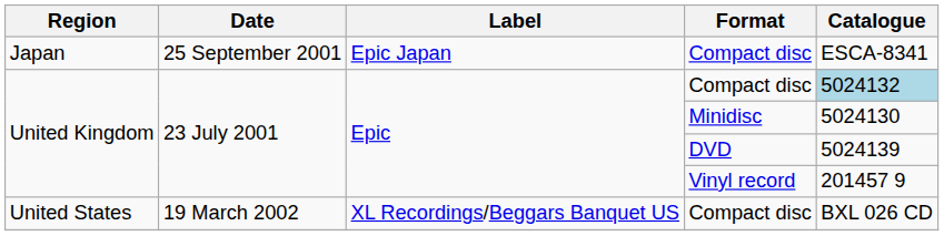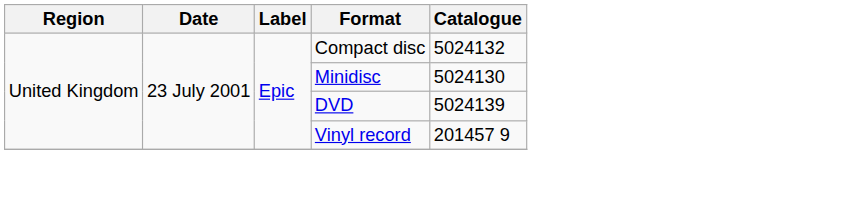- row: Japan | 25 September 2001 | Epic Japan | Compact disc | ESCA-8341
United Kingdom / Compact disc | Catalogue: lightblue background -> no background
- row: United States | 19 March 2002 | XL Recordings/Beggars Banquet US | Compact disc | BXL 026 CD
